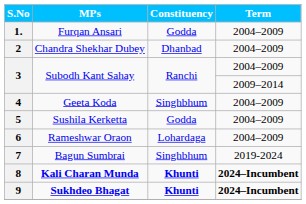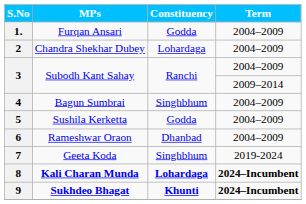2 | Constituency: Dhanbad -> Lohardaga
4 | MPs: Geeta Koda -> Bagun Sumbrai
6 | Constituency: Lohardaga -> Dhanbad
7 | MPs: Bagun Sumbrai -> Geeta Koda
8 | Constituency: Khunti -> Lohardaga
